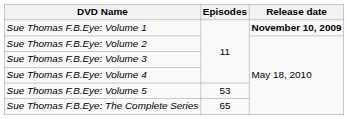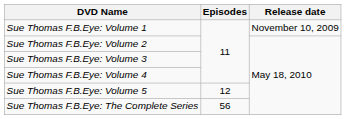Sue Thomas F.B.Eye: Volume 1 | Release date: bold -> normal
Sue Thomas F.B.Eye: Volume 5 | Episodes: 53 -> 12
Sue Thomas F.B.Eye: The Complete Series | Episodes: 65 -> 56
